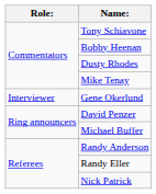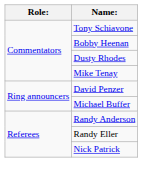- row: Interviewer | Gene Okerlund
